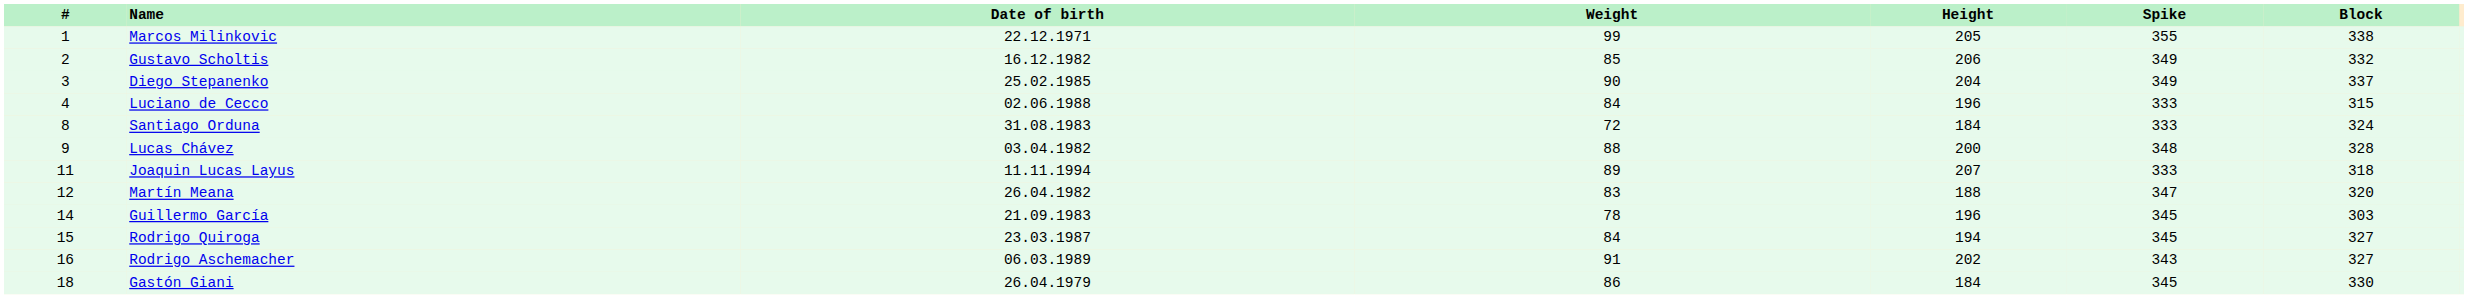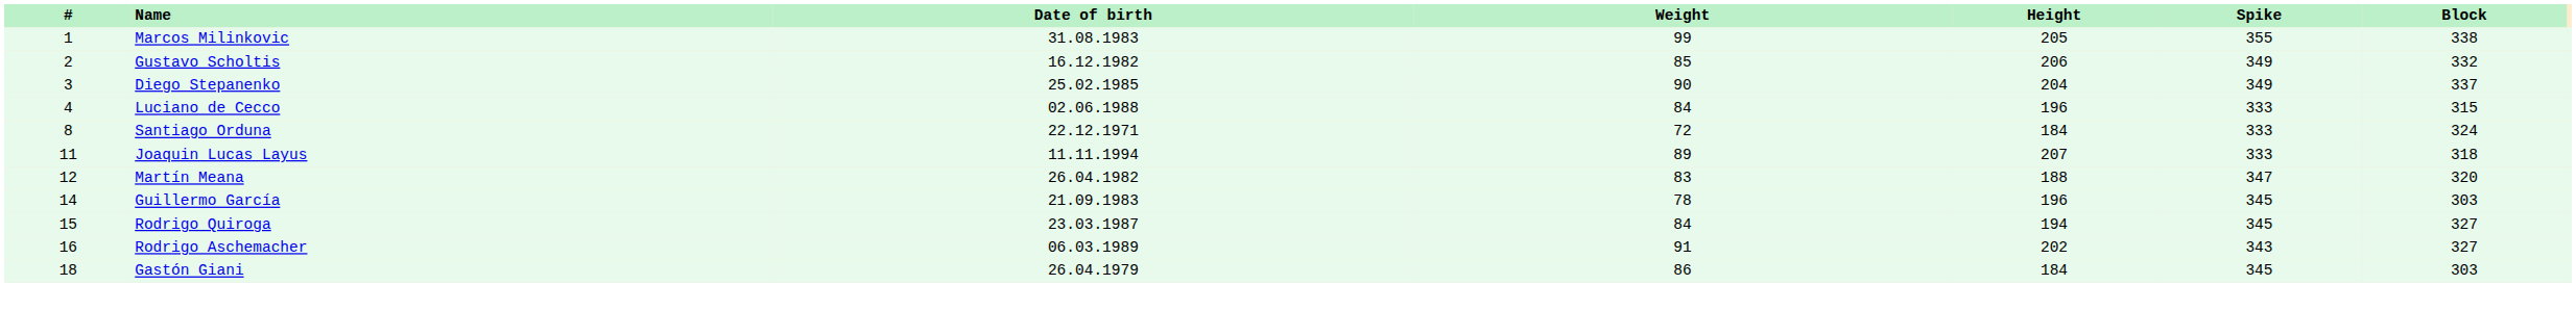Marcos Milinkovic | Date of birth: 22.12.1971 -> 31.08.1983
Santiago Orduna | Date of birth: 31.08.1983 -> 22.12.1971
- row: 9 | Lucas Chávez | 03.04.1982 | 88 | 200 | 348 | 328
Gastón Giani | Block: 330 -> 303
